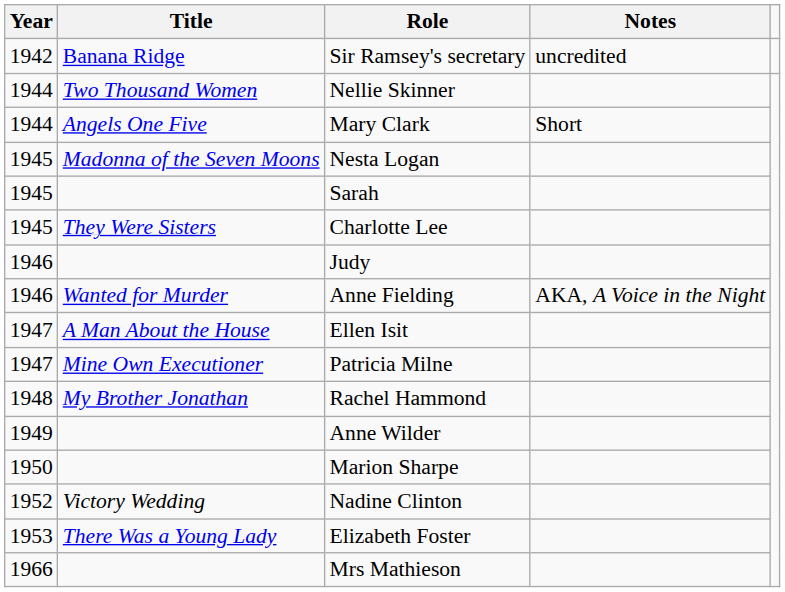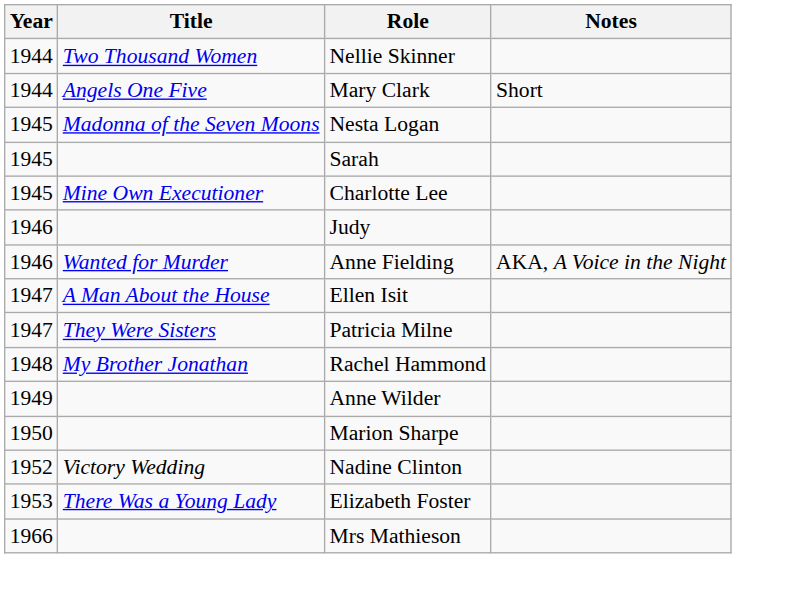- row: 1942 | Banana Ridge | Sir Ramsey's secretary | uncredited
Charlotte Lee | Title: They Were Sisters -> Mine Own Executioner
Patricia Milne | Title: Mine Own Executioner -> They Were Sisters
